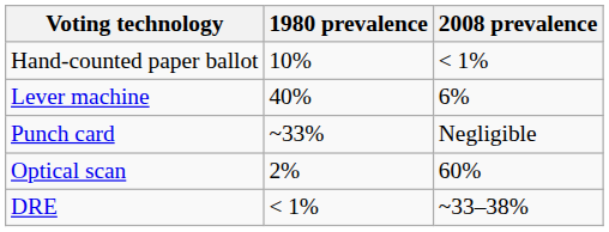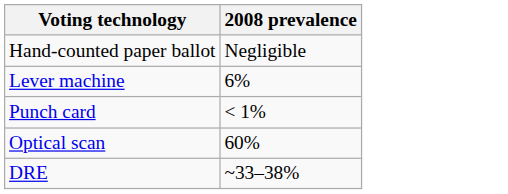- column: 1980 prevalence | 10% | 40% | ~33% | 2% | < 1%
Hand-counted paper ballot | 2008 prevalence: < 1% -> Negligible
Punch card | 2008 prevalence: Negligible -> < 1%
